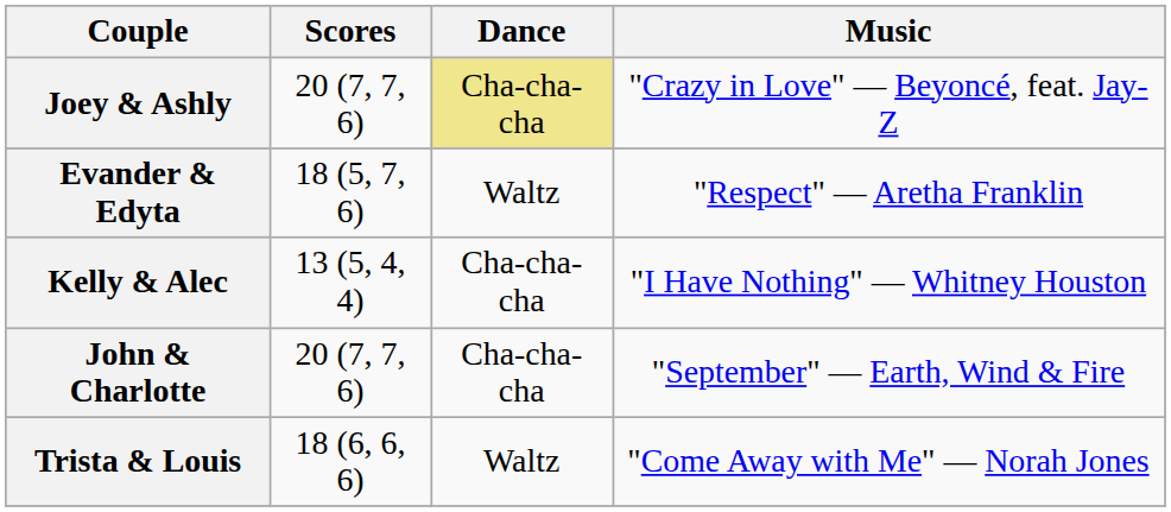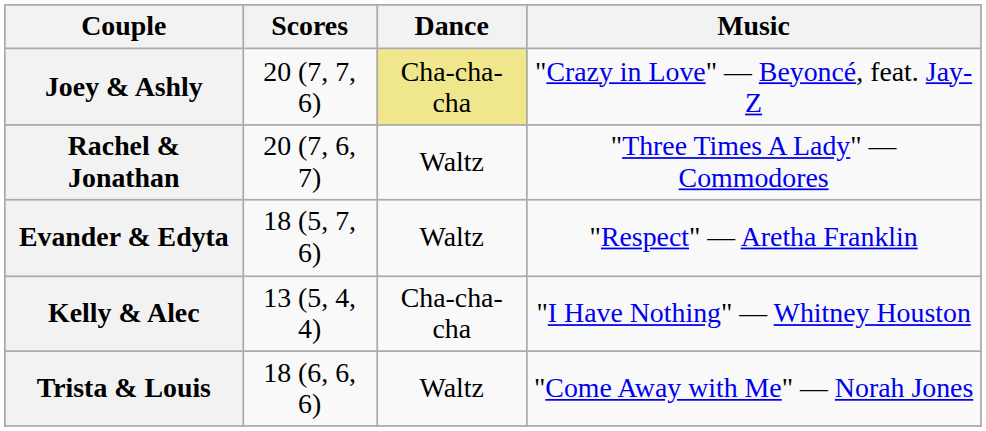+ row: Rachel & Jonathan | 20 (7, 6, 7) | Waltz | "Three Times A Lady" — Commodores
- row: John & Charlotte | 20 (7, 7, 6) | Cha-cha-cha | "September" — Earth, Wind & Fire
